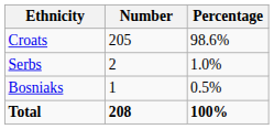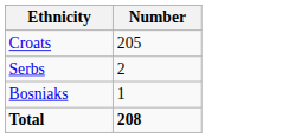- column: Percentage | 98.6% | 1.0% | 0.5% | 100%
